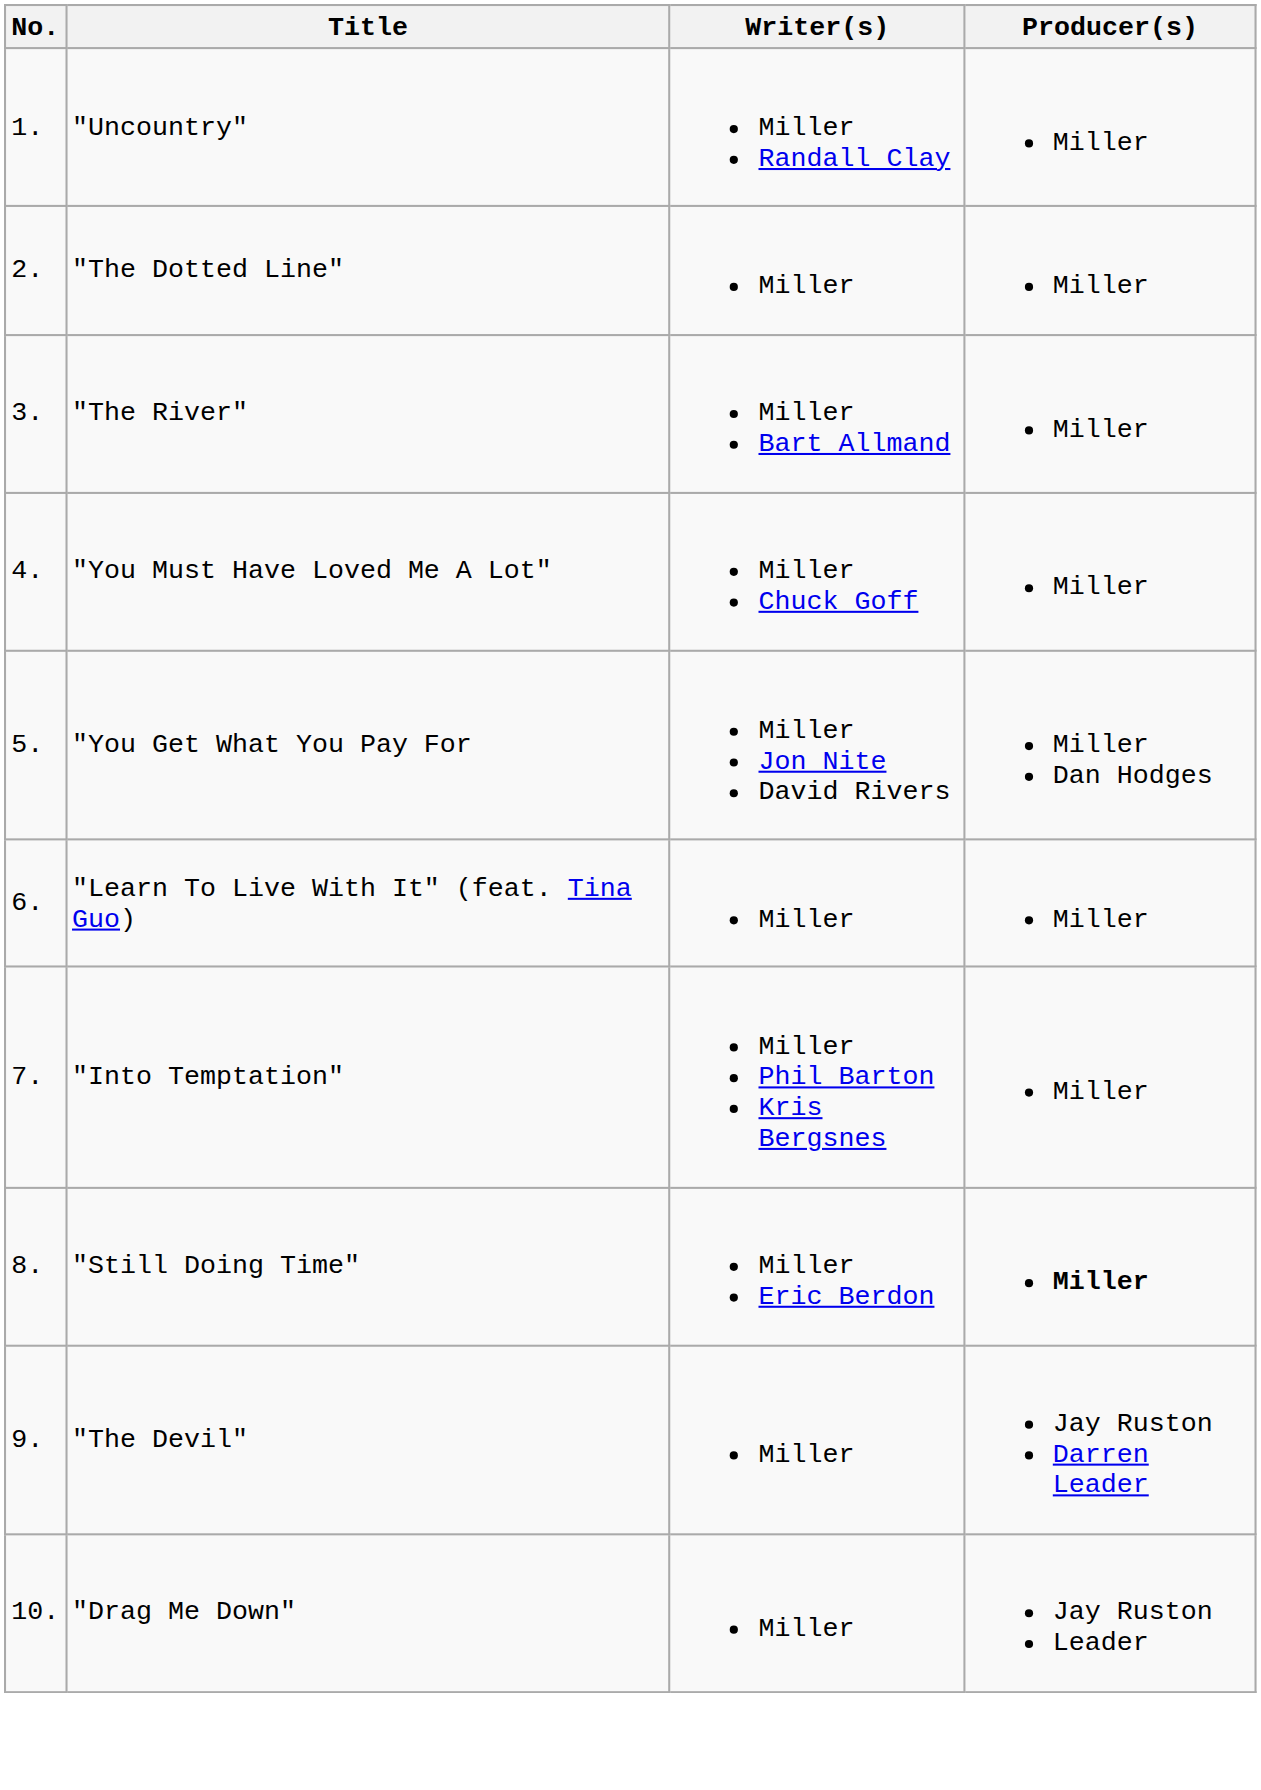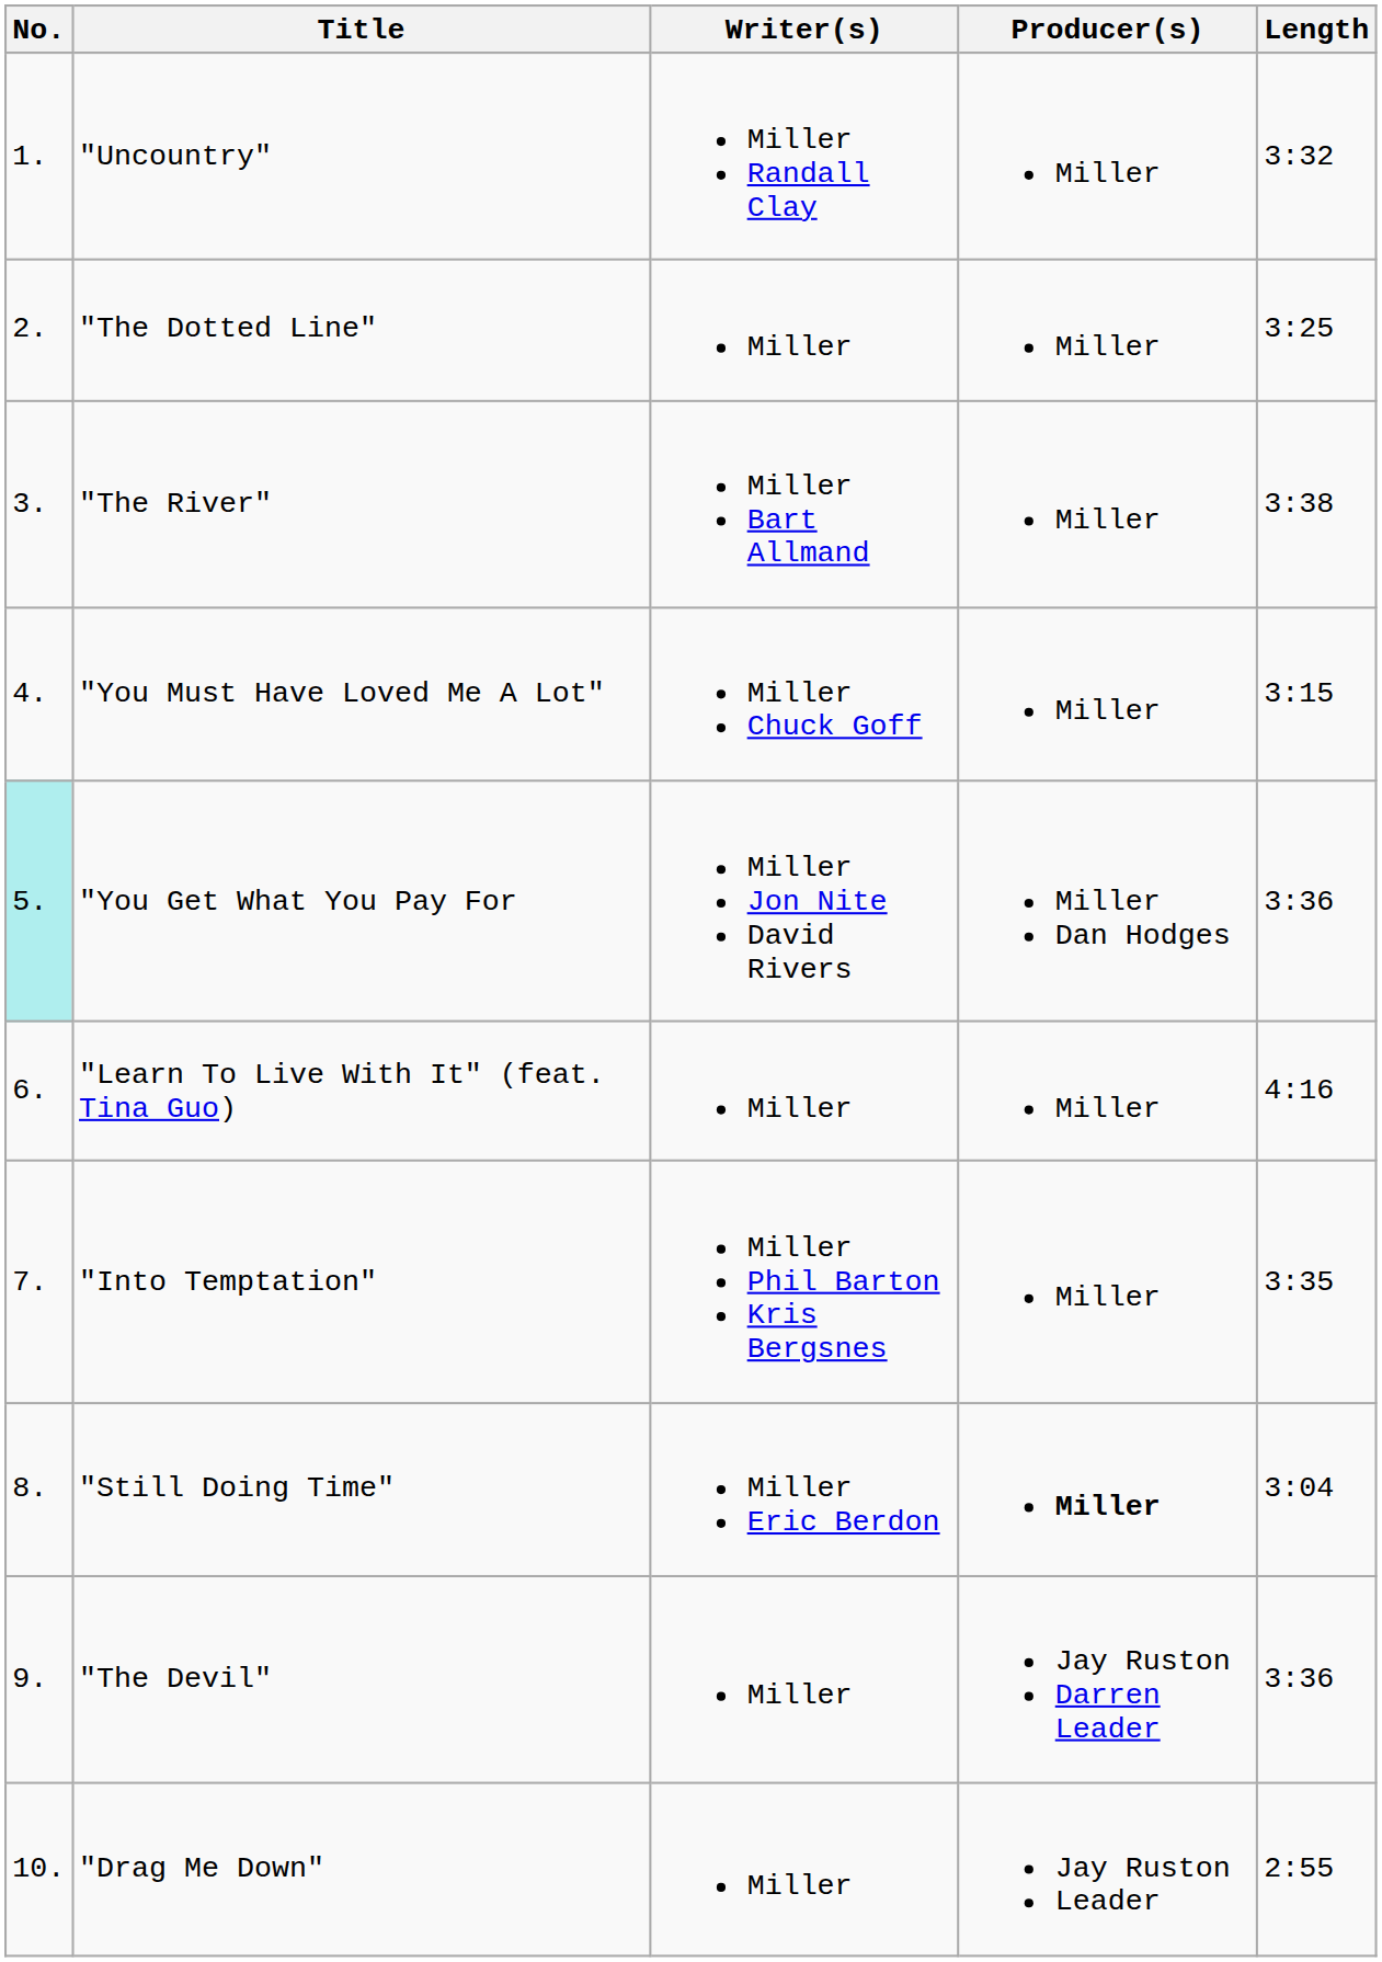+ column: Length | 3:32 | 3:25 | 3:38 | 3:15 | 3:36 | 4:16 | 3:35 | 3:04 | 3:36 | 2:55
"You Get What You Pay For | No.: no background -> paleturquoise background
